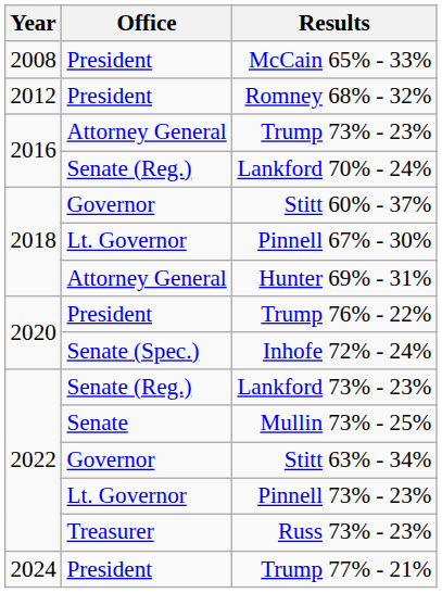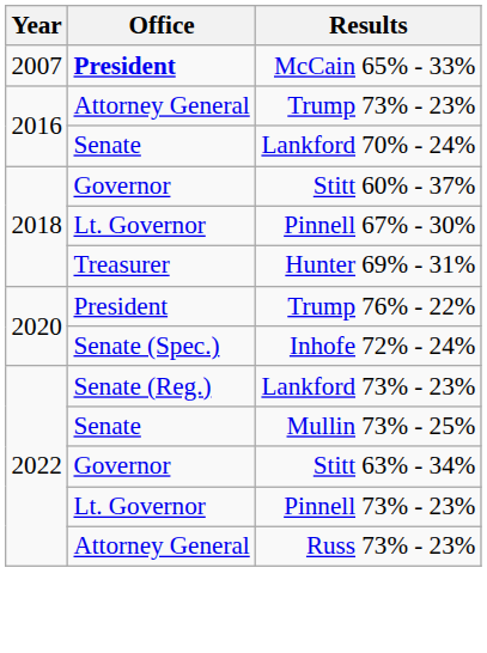McCain 65% - 33% | Year: 2008 -> 2007
McCain 65% - 33% | Office: normal -> bold
- row: 2012 | President | Romney 68% - 32%
Lankford 70% - 24% | Office: Senate (Reg.) -> Senate
Hunter 69% - 31% | Office: Attorney General -> Treasurer
Russ 73% - 23% | Office: Treasurer -> Attorney General
- row: 2024 | President | Trump 77% - 21%
